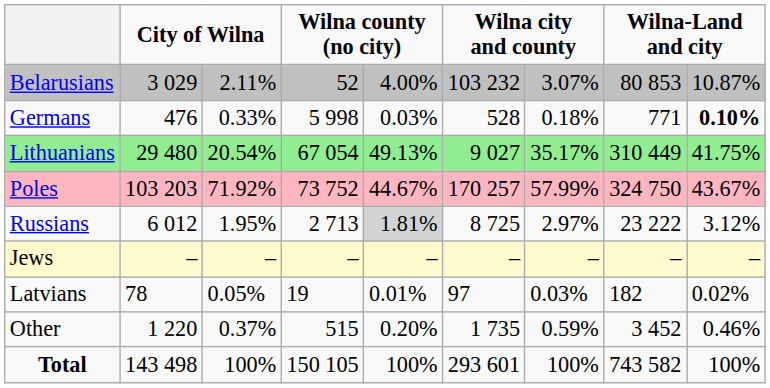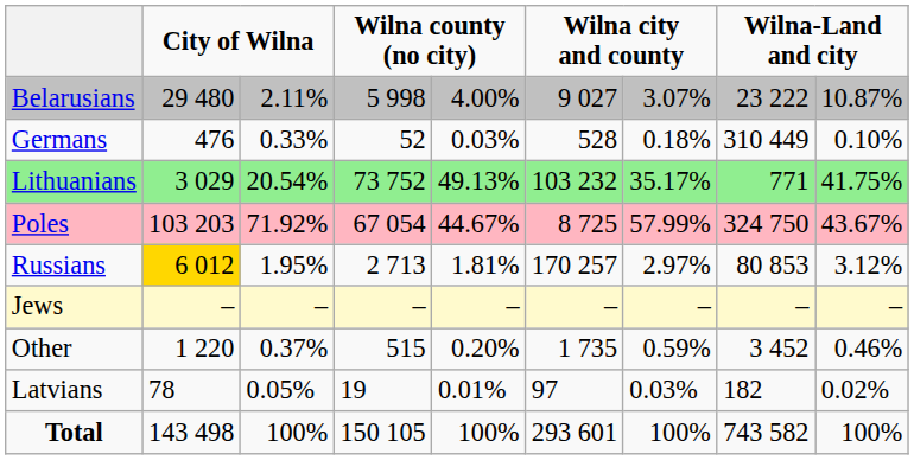Belarusians | column 2: 3 029 -> 29 480
Belarusians | column 4: 52 -> 5 998
Belarusians | column 6: 103 232 -> 9 027
Belarusians | column 8: 80 853 -> 23 222
Germans | column 4: 5 998 -> 52
Germans | column 8: 771 -> 310 449
Germans | column 9: bold -> normal
Lithuanians | column 2: 29 480 -> 3 029
Lithuanians | column 4: 67 054 -> 73 752
Lithuanians | column 6: 9 027 -> 103 232
Lithuanians | column 8: 310 449 -> 771
Poles | column 4: 73 752 -> 67 054
Poles | column 6: 170 257 -> 8 725
Russians | column 2: no background -> gold background
Russians | column 5: lightgrey background -> no background
Russians | column 6: 8 725 -> 170 257
Russians | column 8: 23 222 -> 80 853
rows swapped: Latvians <-> Other
